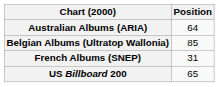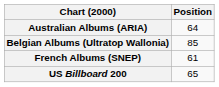French Albums (SNEP) | Position: 31 -> 61
